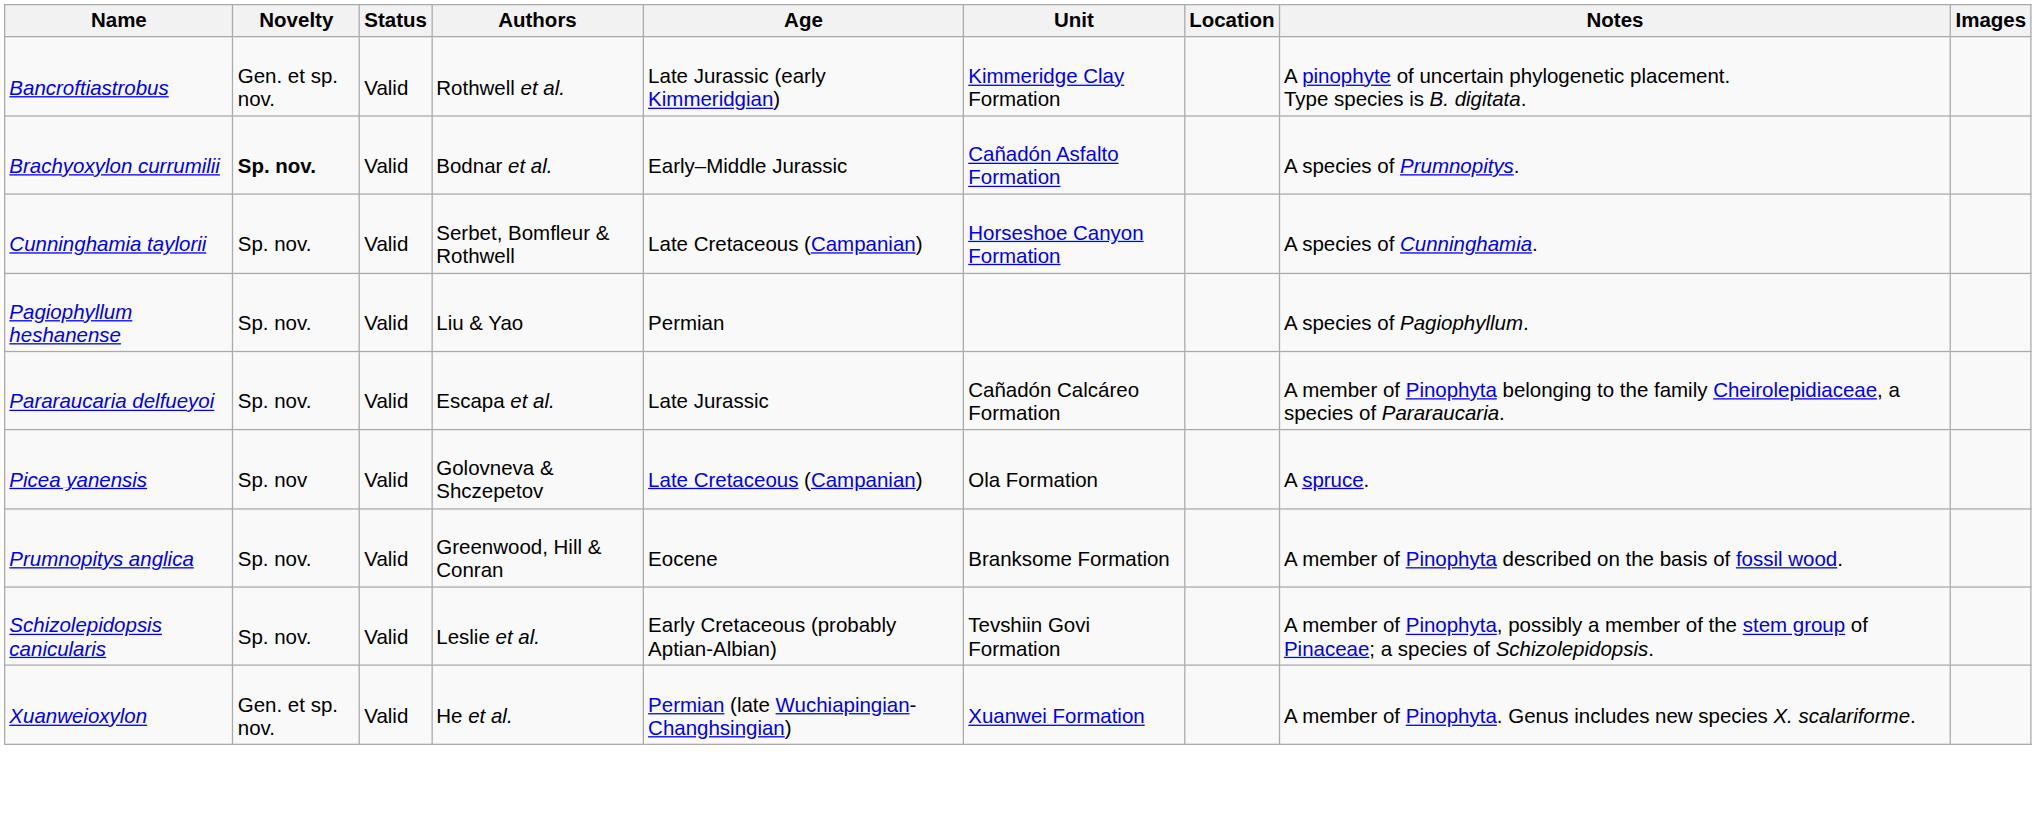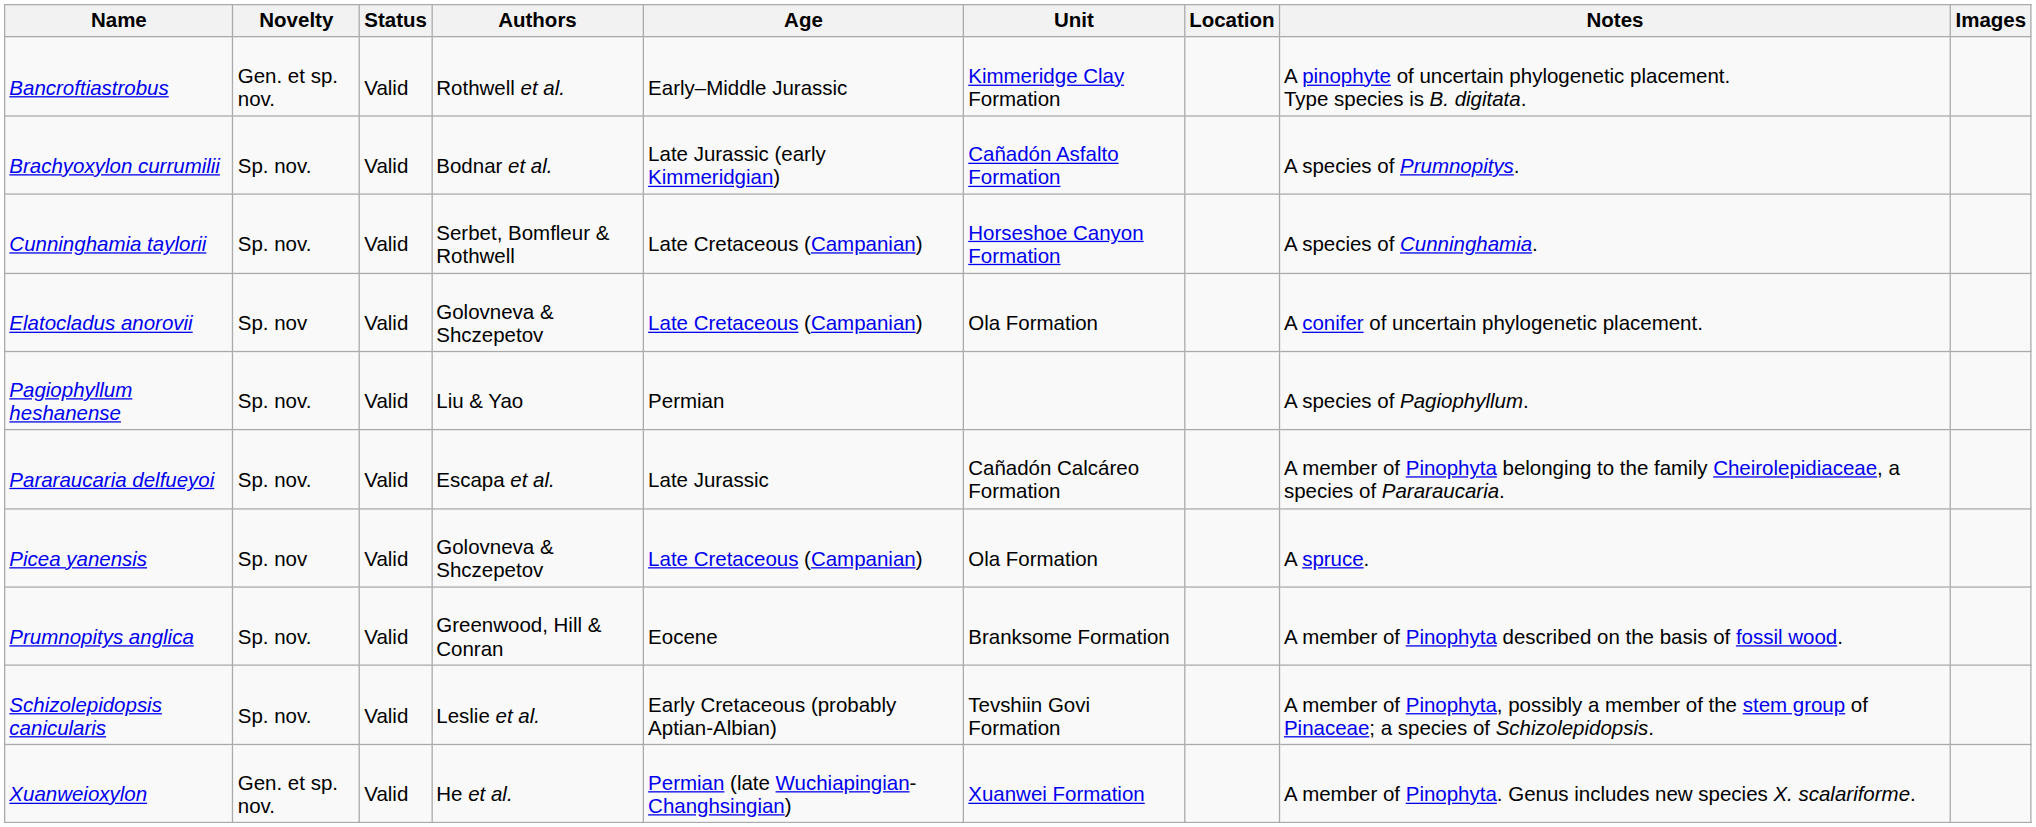Bancroftiastrobus | Age: Late Jurassic (early Kimmeridgian) -> Early–Middle Jurassic
Brachyoxylon currumilii | Novelty: bold -> normal
Brachyoxylon currumilii | Age: Early–Middle Jurassic -> Late Jurassic (early Kimmeridgian)
+ row: Elatocladus anorovii | Sp. nov | Valid | Golovneva & Shczepetov | Late Cretaceous (Campanian) | Ola Formation | A conifer of uncertain phylogenetic placement.
